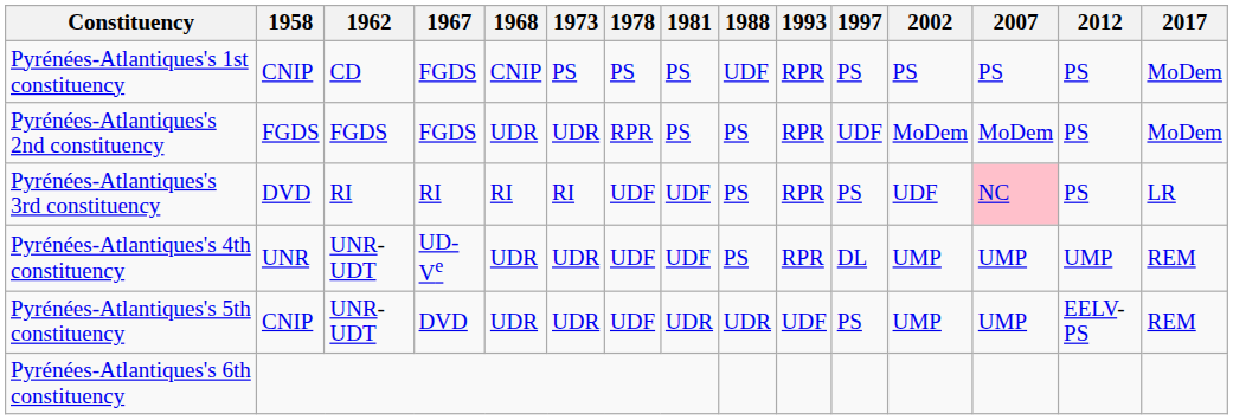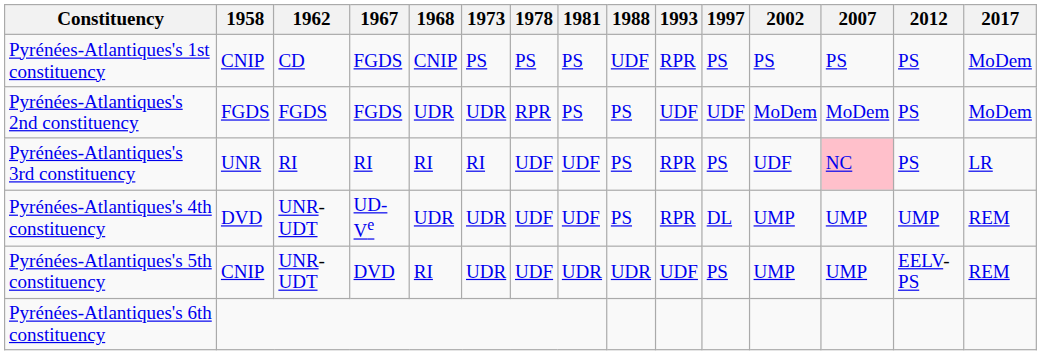Pyrénées-Atlantiques's 2nd constituency | 1993: RPR -> UDF
Pyrénées-Atlantiques's 3rd constituency | 1958: DVD -> UNR
Pyrénées-Atlantiques's 4th constituency | 1958: UNR -> DVD
Pyrénées-Atlantiques's 5th constituency | 1968: UDR -> RI
